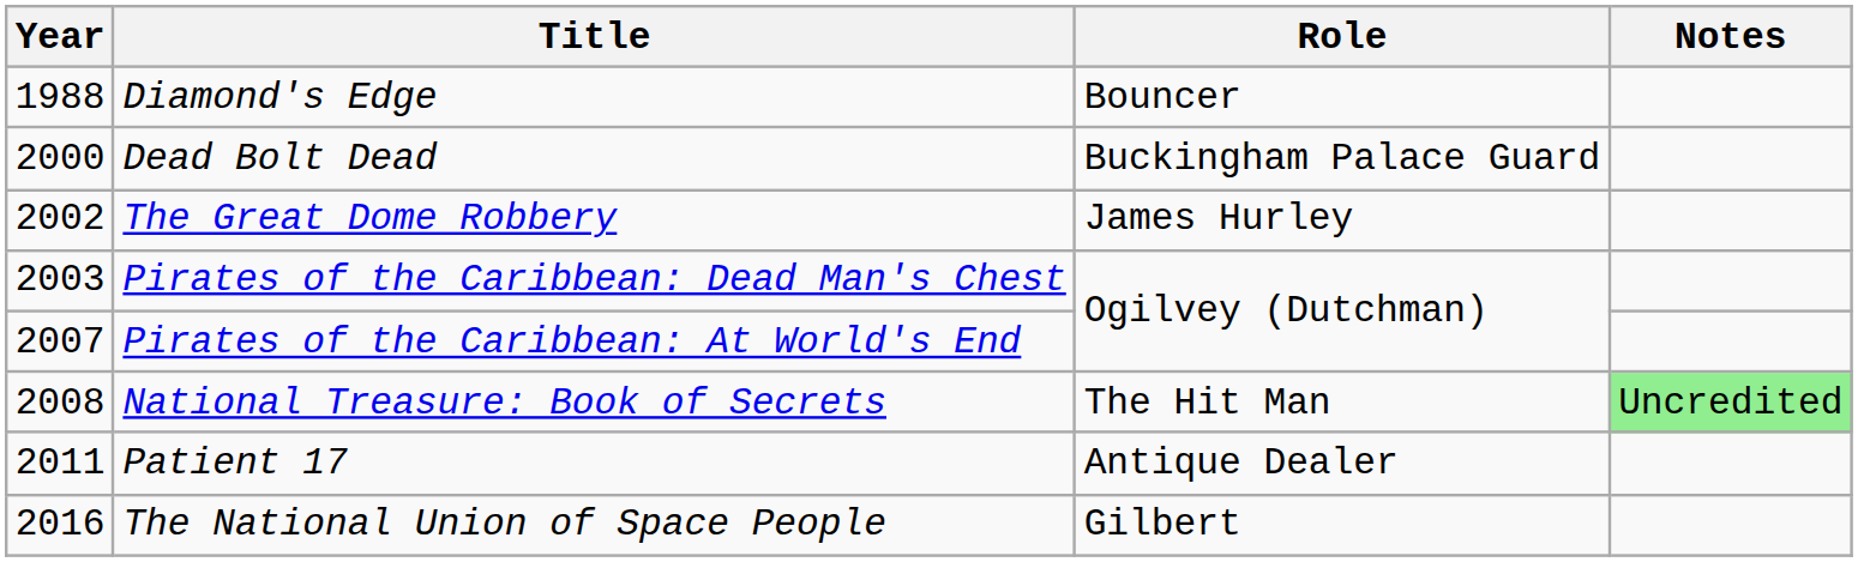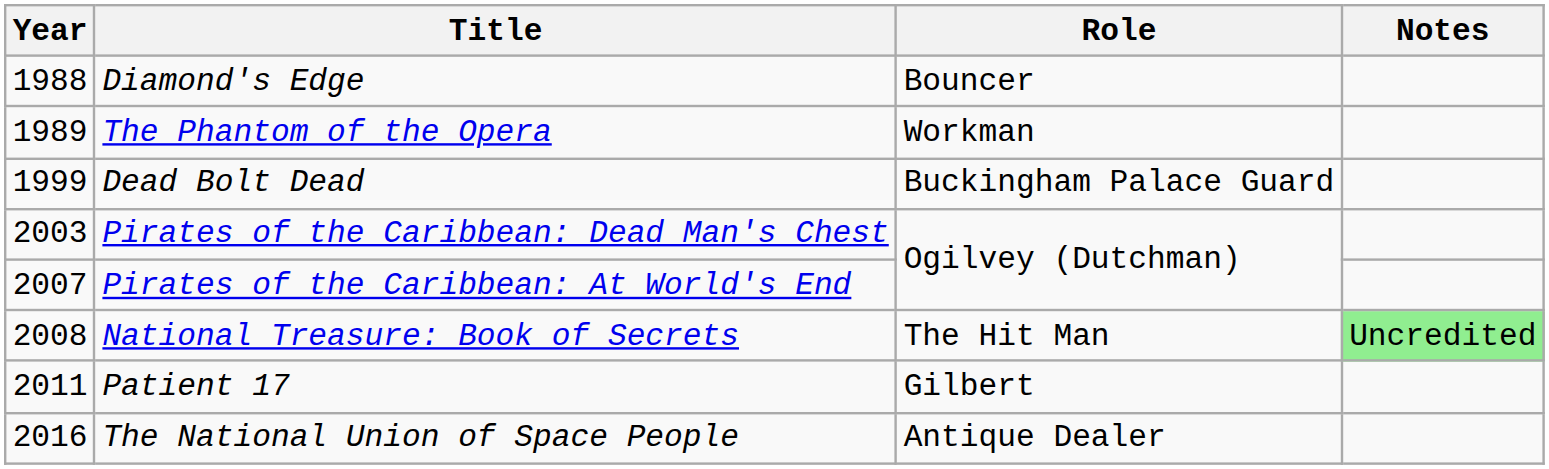+ row: 1989 | The Phantom of the Opera | Workman
Dead Bolt Dead | Year: 2000 -> 1999
- row: 2002 | The Great Dome Robbery | James Hurley
Patient 17 | Role: Antique Dealer -> Gilbert
The National Union of Space People | Role: Gilbert -> Antique Dealer
